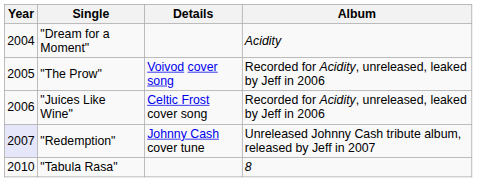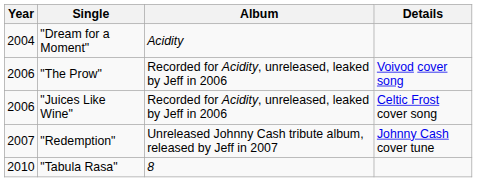columns swapped: Details <-> Album
"The Prow" | Year: 2005 -> 2006
"Redemption" | Year: lavender background -> no background
